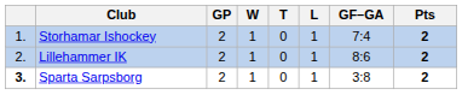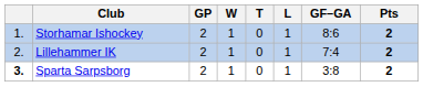Storhamar Ishockey | GF–GA: 7:4 -> 8:6
Lillehammer IK | GF–GA: 8:6 -> 7:4
